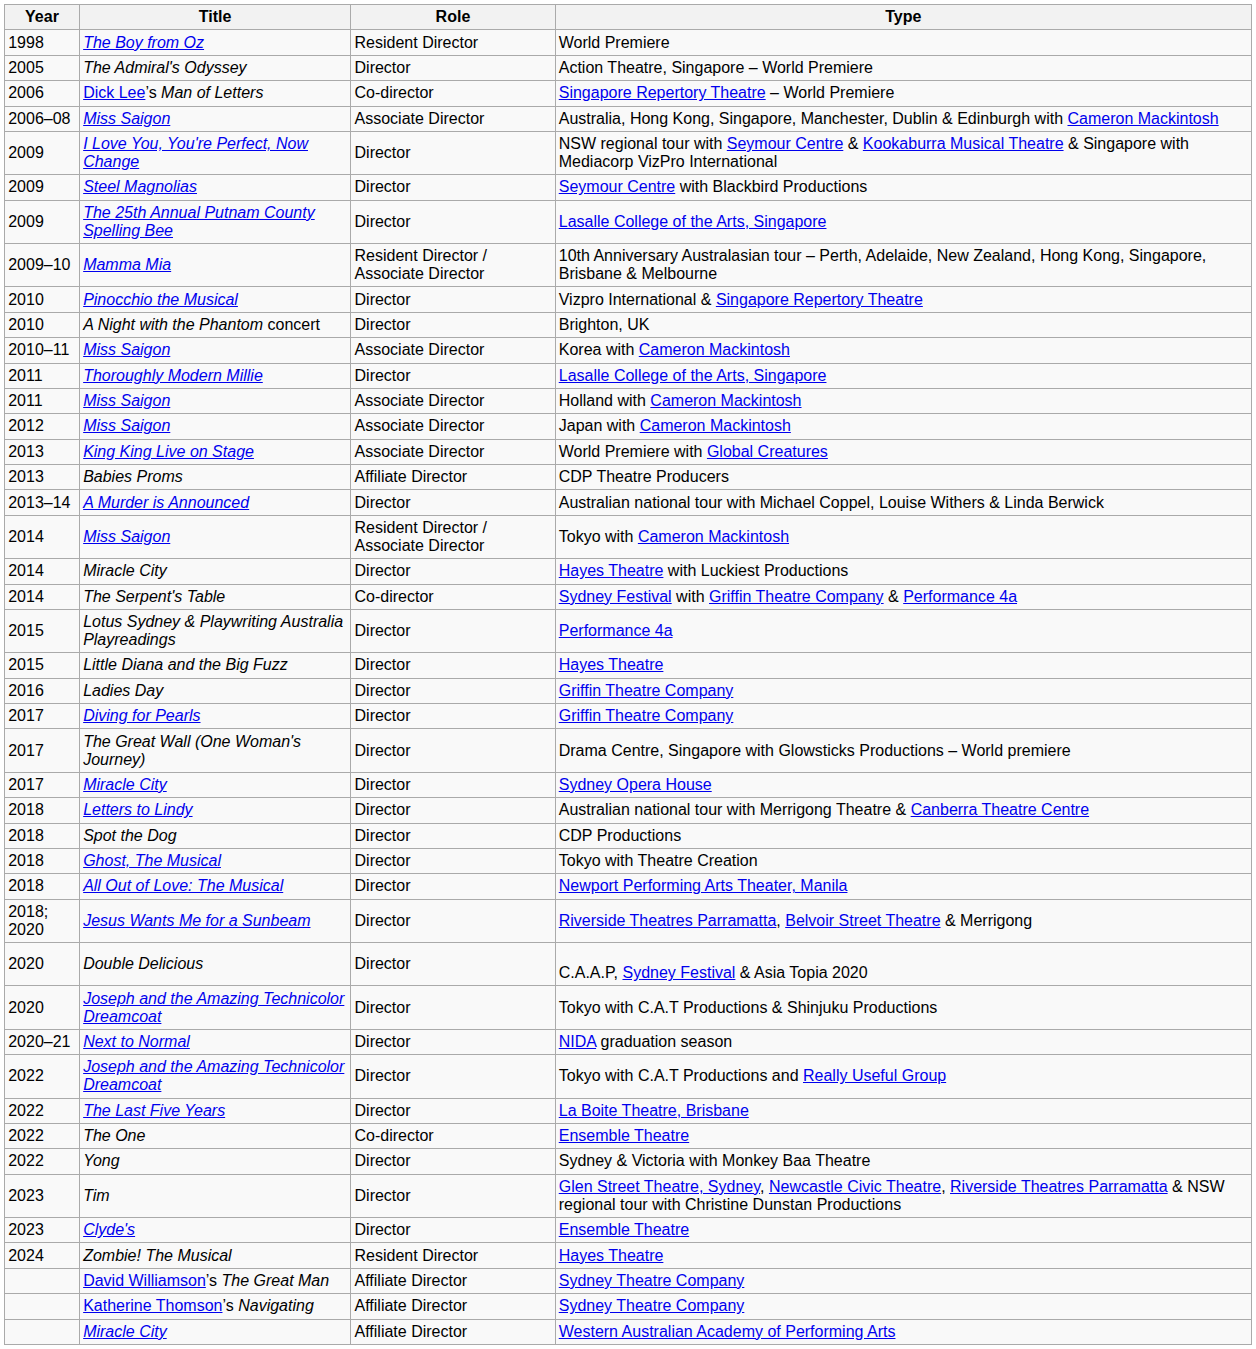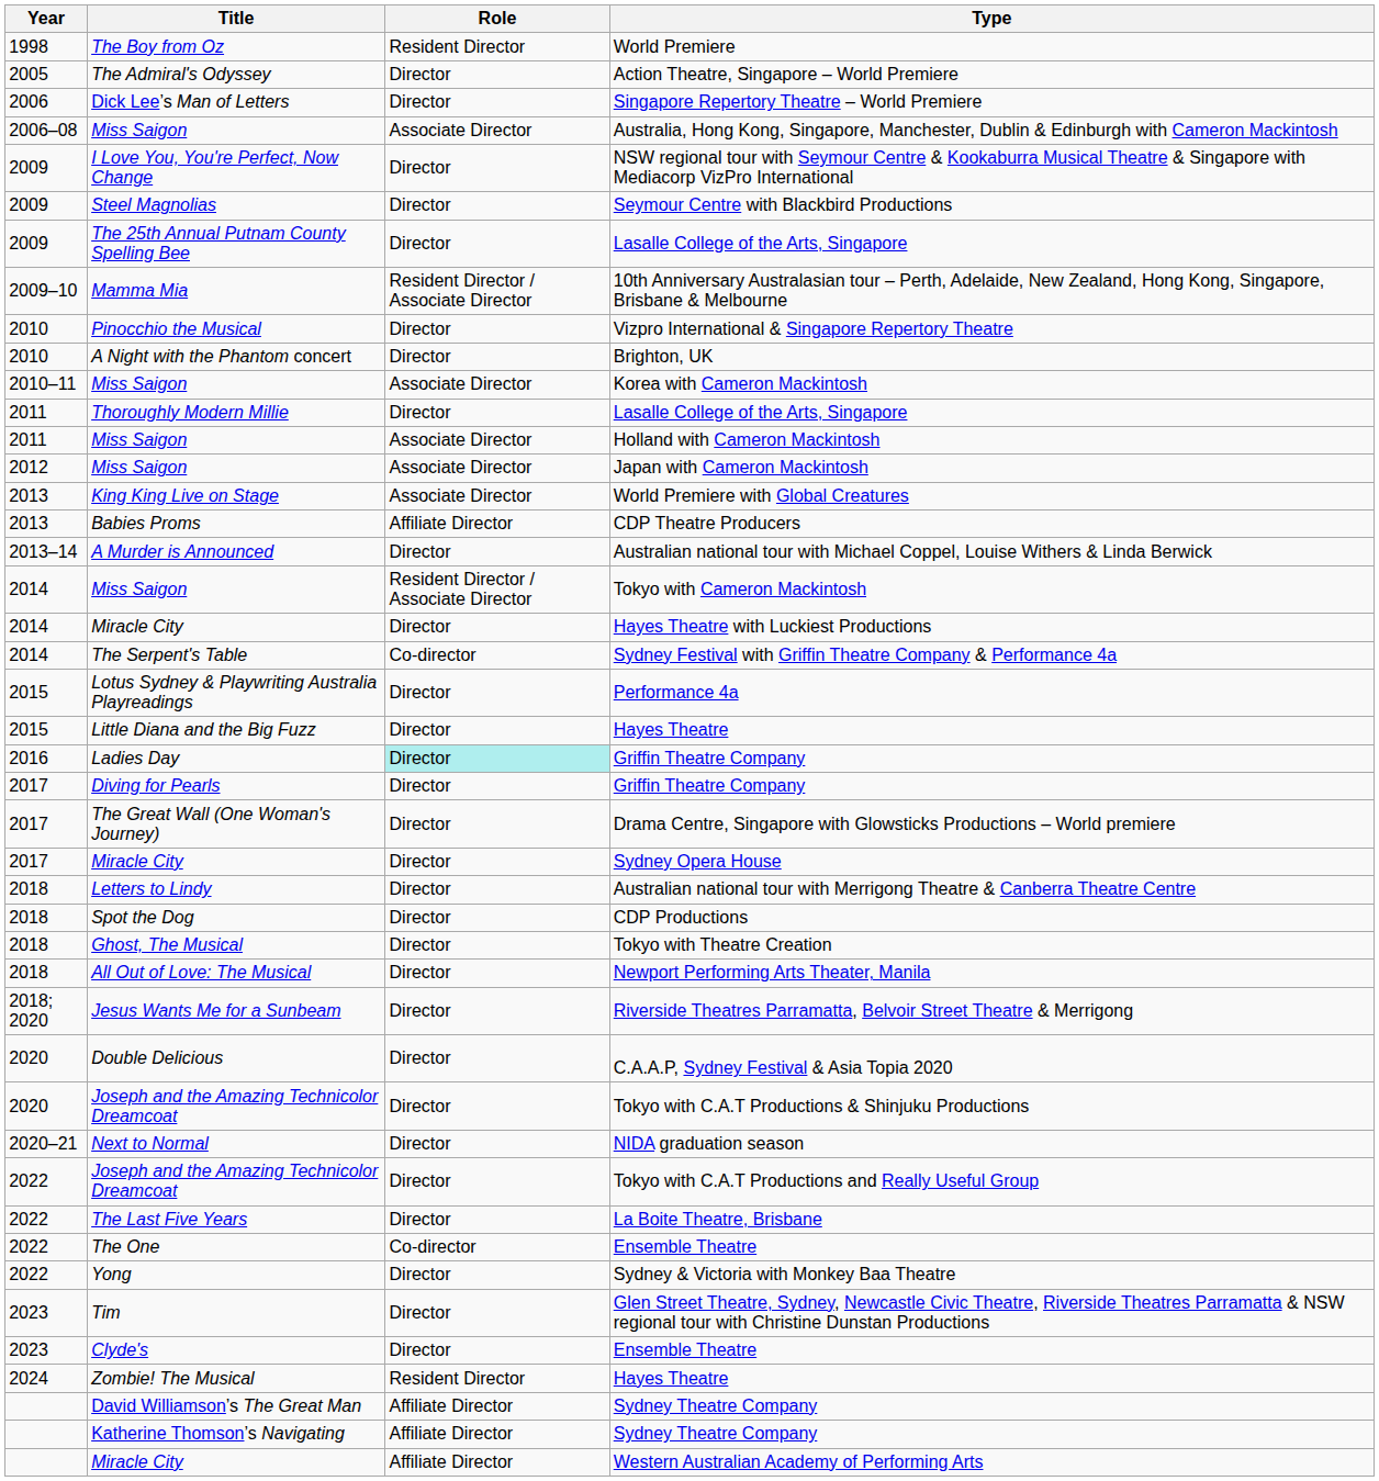Singapore Repertory Theatre – World Premiere | Role: Co-director -> Director
Ladies Day / Griffin Theatre Company | Role: no background -> paleturquoise background
